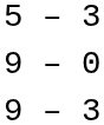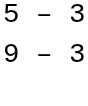- row: 9 – 0
